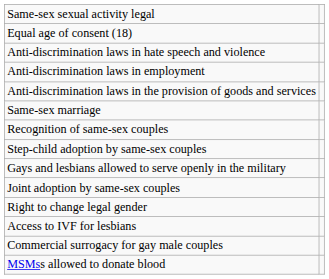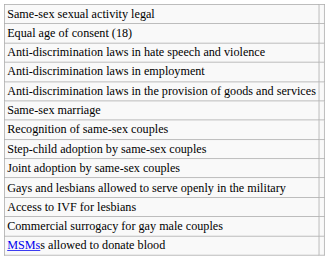rows swapped: Joint adoption by same-sex couples <-> Gays and lesbians allowed to serve openly in the military
- row: Right to change legal gender
